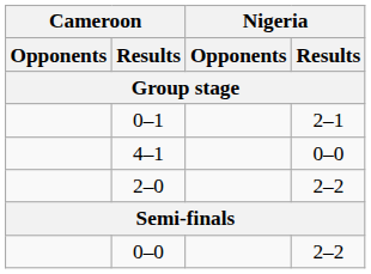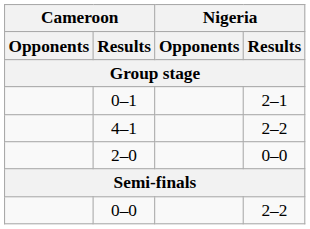4–1 | Nigeria / Results: 0–0 -> 2–2
2–0 | Nigeria / Results: 2–2 -> 0–0
